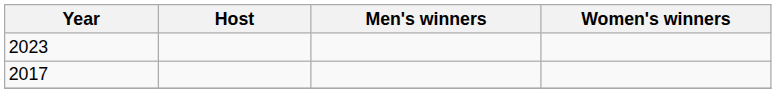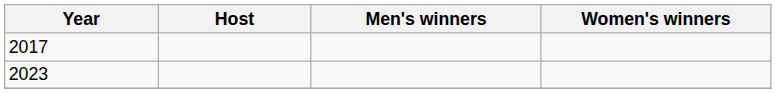rows swapped: 2017 <-> 2023
